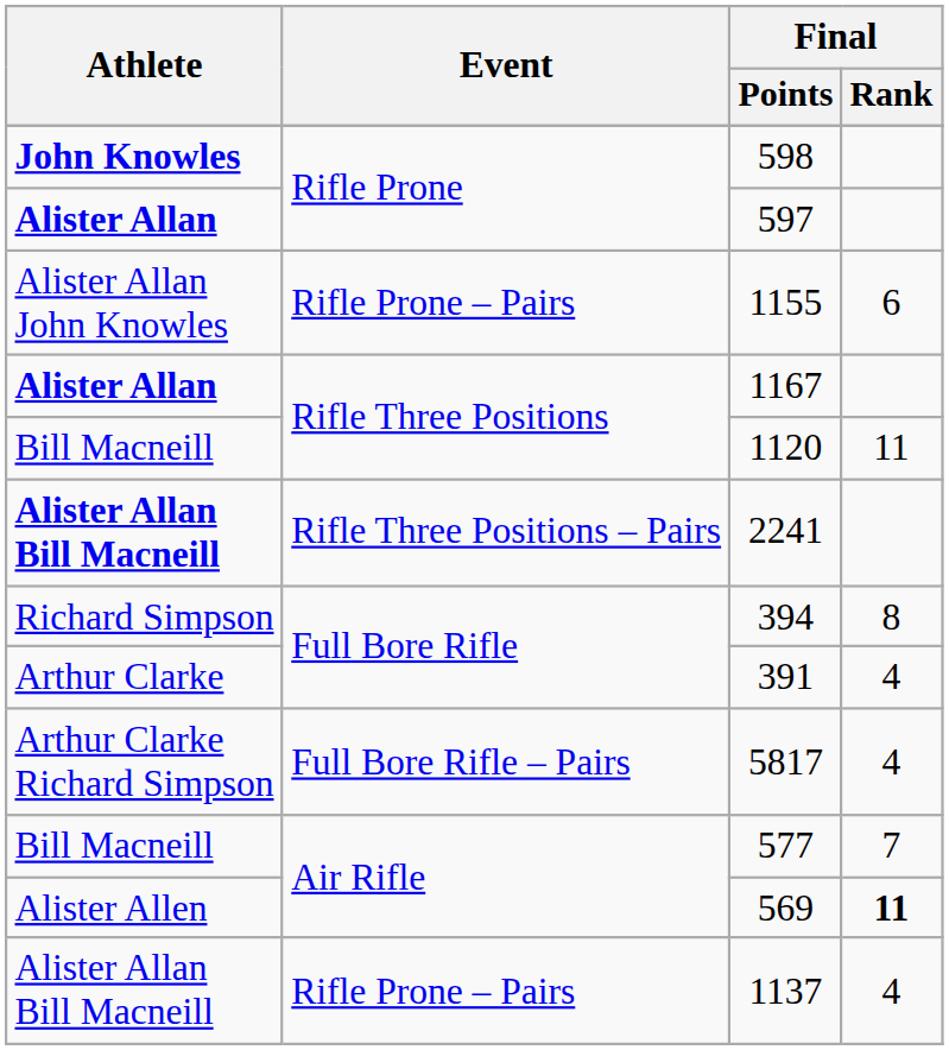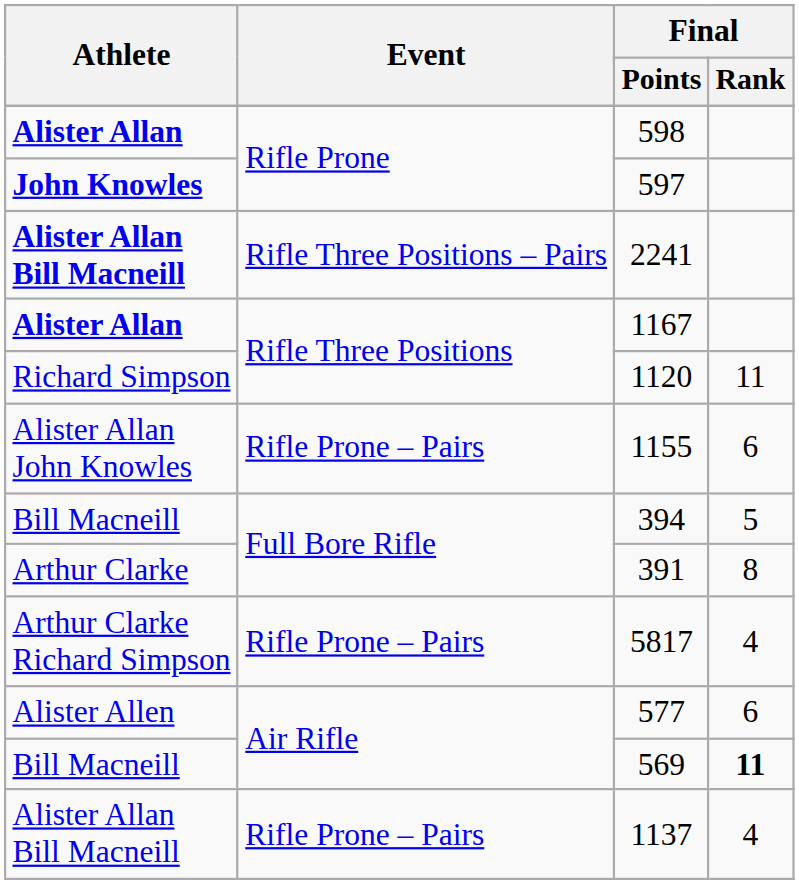598 | Athlete: John Knowles -> Alister Allan
597 | Athlete: Alister Allan -> John Knowles
rows swapped: 1155 <-> 2241
1120 | Athlete: Bill Macneill -> Richard Simpson
394 | Athlete: Richard Simpson -> Bill Macneill
394 | Final / Rank: 8 -> 5
391 | Final / Rank: 4 -> 8
5817 | Event: Full Bore Rifle – Pairs -> Rifle Prone – Pairs
577 | Athlete: Bill Macneill -> Alister Allen
577 | Final / Rank: 7 -> 6
569 | Athlete: Alister Allen -> Bill Macneill
